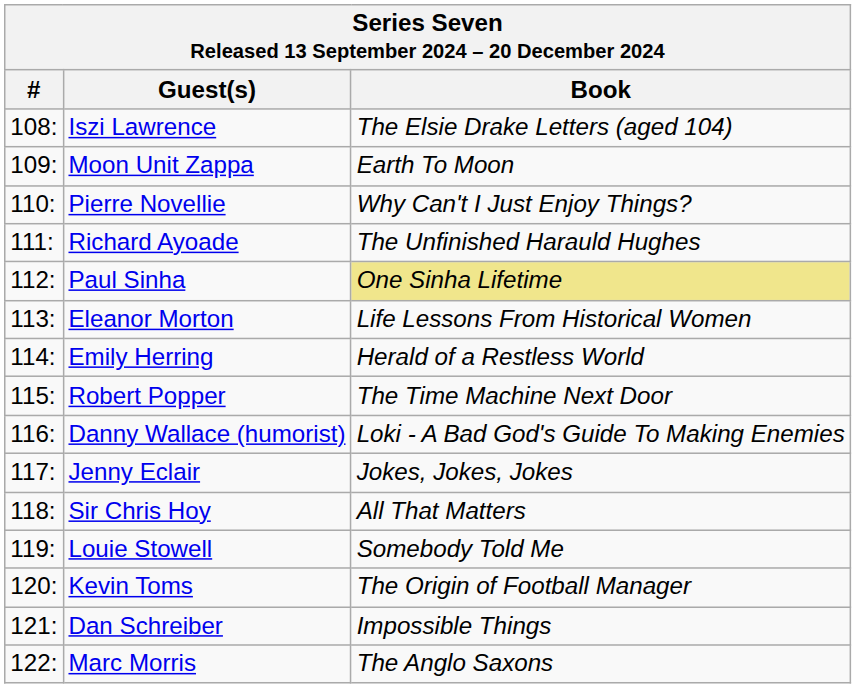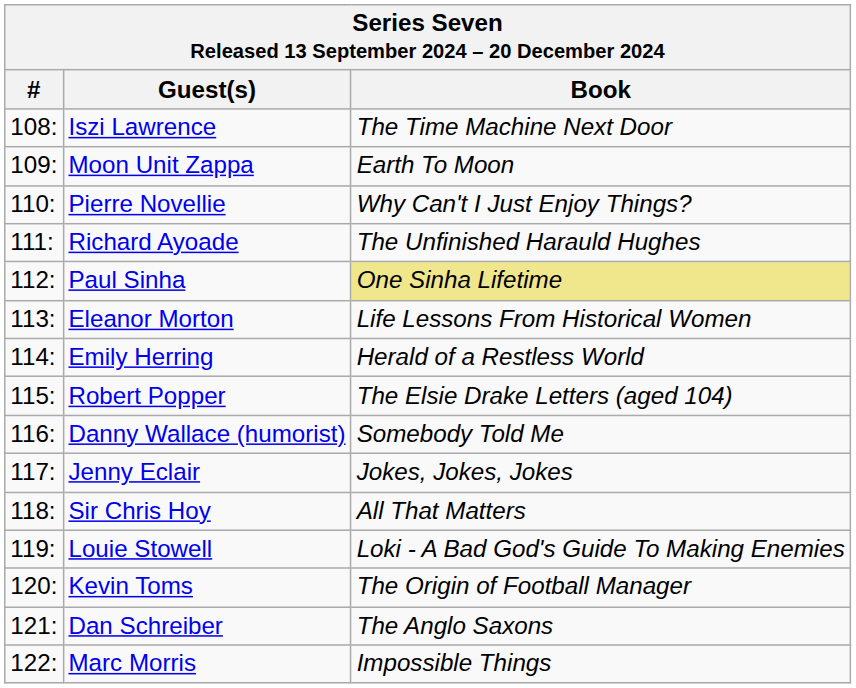Iszi Lawrence | Book: The Elsie Drake Letters (aged 104) -> The Time Machine Next Door
Robert Popper | Book: The Time Machine Next Door -> The Elsie Drake Letters (aged 104)
Danny Wallace (humorist) | Book: Loki - A Bad God's Guide To Making Enemies -> Somebody Told Me
Louie Stowell | Book: Somebody Told Me -> Loki - A Bad God's Guide To Making Enemies
Dan Schreiber | Book: Impossible Things -> The Anglo Saxons
Marc Morris | Book: The Anglo Saxons -> Impossible Things
